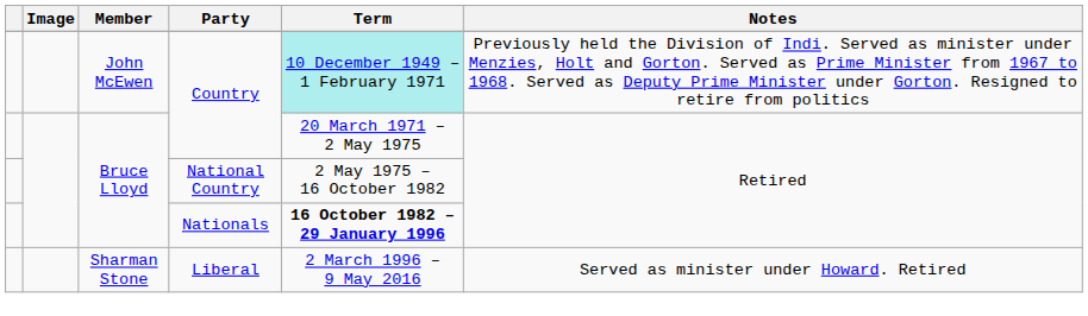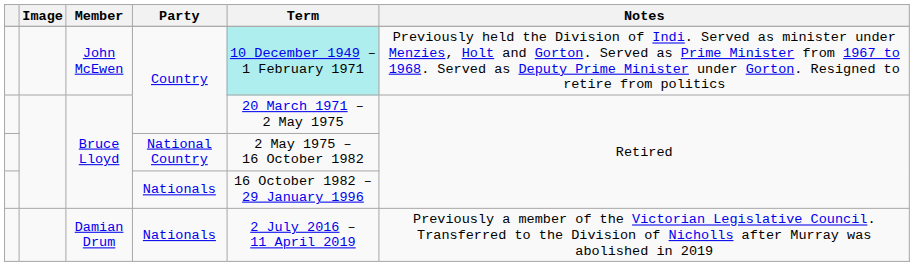Bruce Lloyd / Nationals | Term: bold -> normal
- row: Sharman Stone | Liberal | 2 March 1996 – 9 May 2016 | Served as minister under Howard. Retired
+ row: Damian Drum | Nationals | 2 July 2016 – 11 April 2019 | Previously a member of the Victorian Legislative Council. Transferred to the Division of Nicholls after Murray was abolished in 2019
